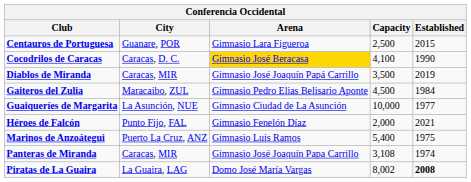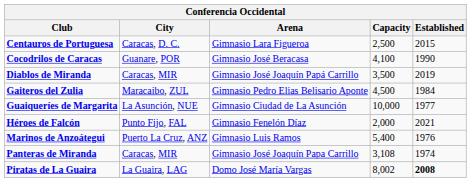Centauros de Portuguesa | City: Guanare, POR -> Caracas, D. C.
Cocodrilos de Caracas | City: Caracas, D. C. -> Guanare, POR
Cocodrilos de Caracas | Arena: gold background -> no background
Marinos de Anzoátegui | Established: 1975 -> 1976
